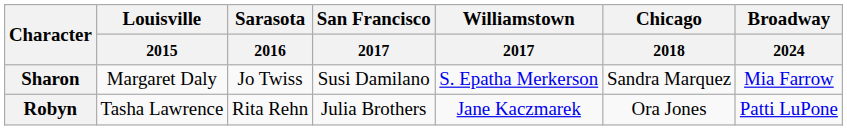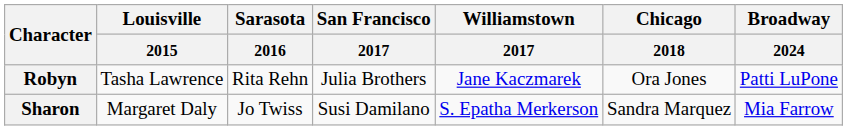rows swapped: Sharon <-> Robyn
